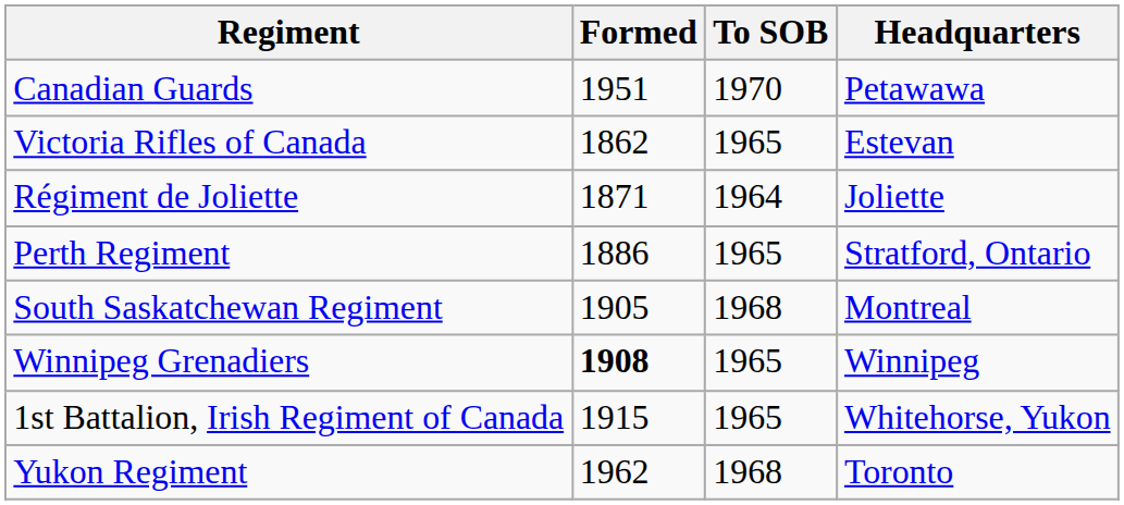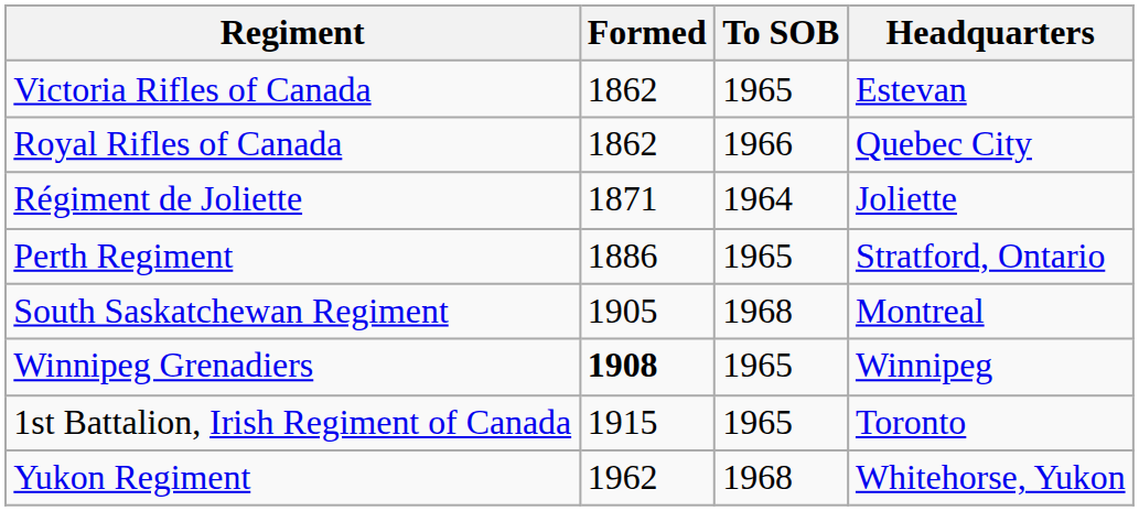- row: Canadian Guards | 1951 | 1970 | Petawawa
+ row: Royal Rifles of Canada | 1862 | 1966 | Quebec City
1st Battalion, Irish Regiment of Canada | Headquarters: Whitehorse, Yukon -> Toronto
Yukon Regiment | Headquarters: Toronto -> Whitehorse, Yukon
